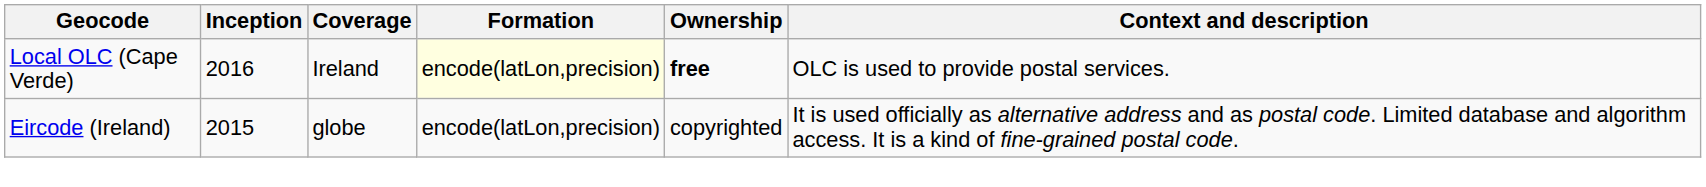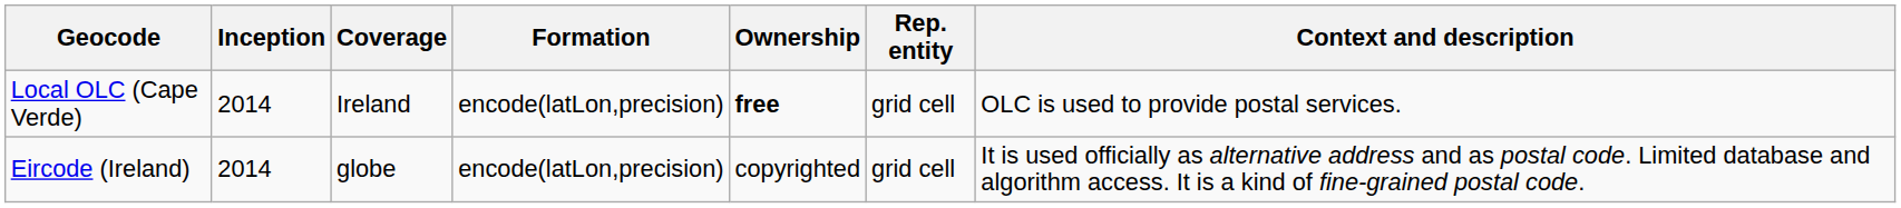+ column: Rep. entity | grid cell | grid cell
Local OLC (Cape Verde) | Inception: 2016 -> 2014
Local OLC (Cape Verde) | Formation: lightyellow background -> no background
Eircode (Ireland) | Inception: 2015 -> 2014
